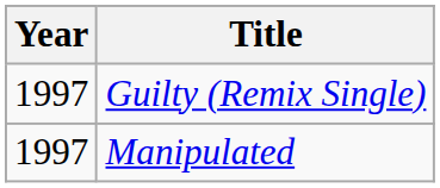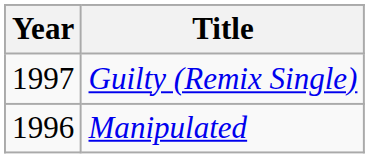Manipulated | Year: 1997 -> 1996
